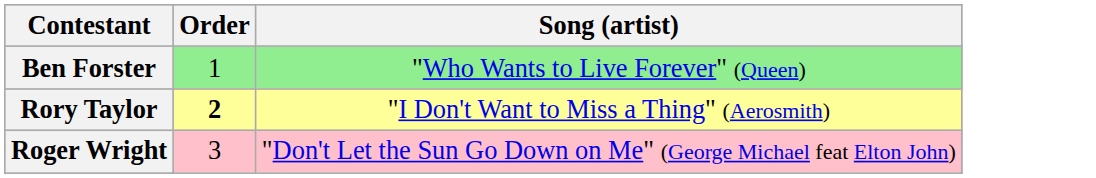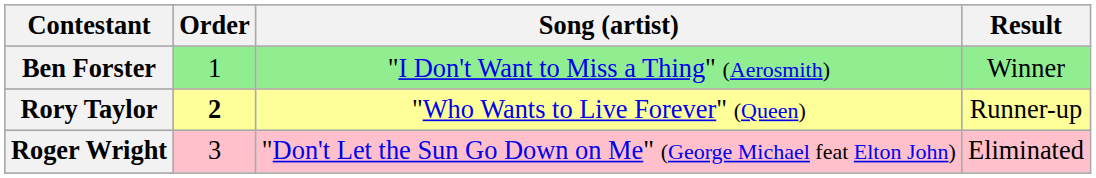+ column: Result | Winner | Runner-up | Eliminated
Ben Forster | Song (artist): "Who Wants to Live Forever" (Queen) -> "I Don't Want to Miss a Thing" (Aerosmith)
Rory Taylor | Song (artist): "I Don't Want to Miss a Thing" (Aerosmith) -> "Who Wants to Live Forever" (Queen)
